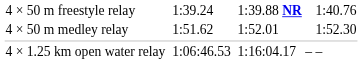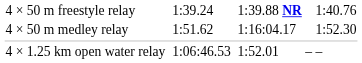4 × 50 m medley relay | column 5: 1:52.01 -> 1:16:04.17
4 × 1.25 km open water relay | column 5: 1:16:04.17 -> 1:52.01
